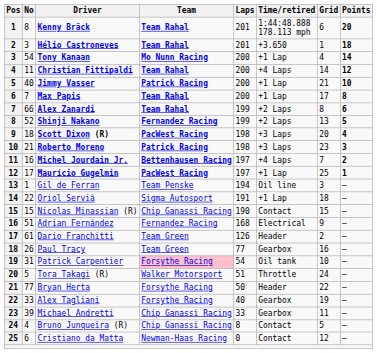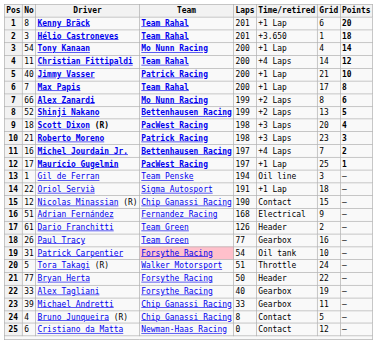Kenny Bräck | Time/retired: 1:44:48.888 178.113 mph -> +1 Lap
Alex Zanardi | Team: Team Rahal -> Mo Nunn Racing
Shinji Nakano | Team: Fernandez Racing -> Bettenhausen Racing
Nicolas Minassian (R) | No: 15 -> 12
